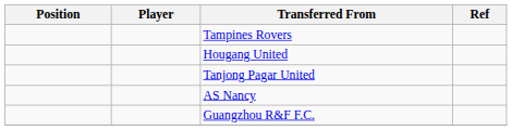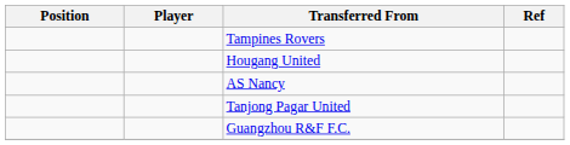rows swapped: Tanjong Pagar United <-> AS Nancy
